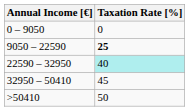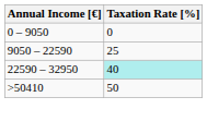9050 – 22590 | Taxation Rate [%]: bold -> normal
- row: 32950 – 50410 | 45
